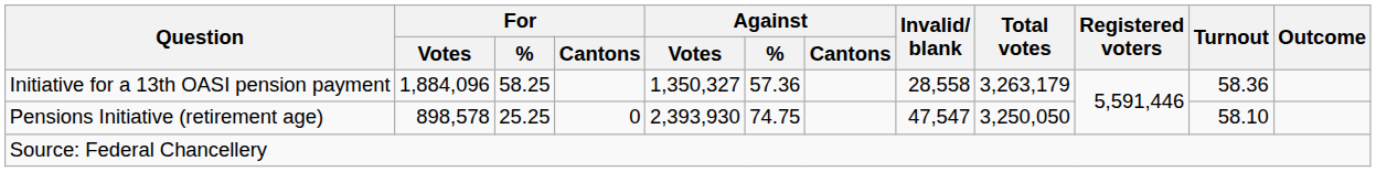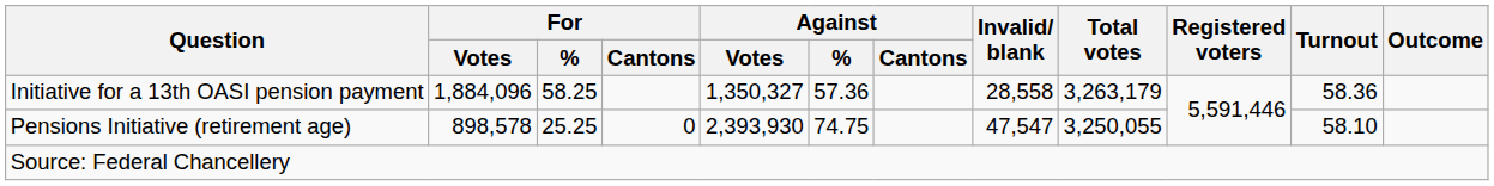Pensions Initiative (retirement age) | Total votes: 3,250,050 -> 3,250,055
